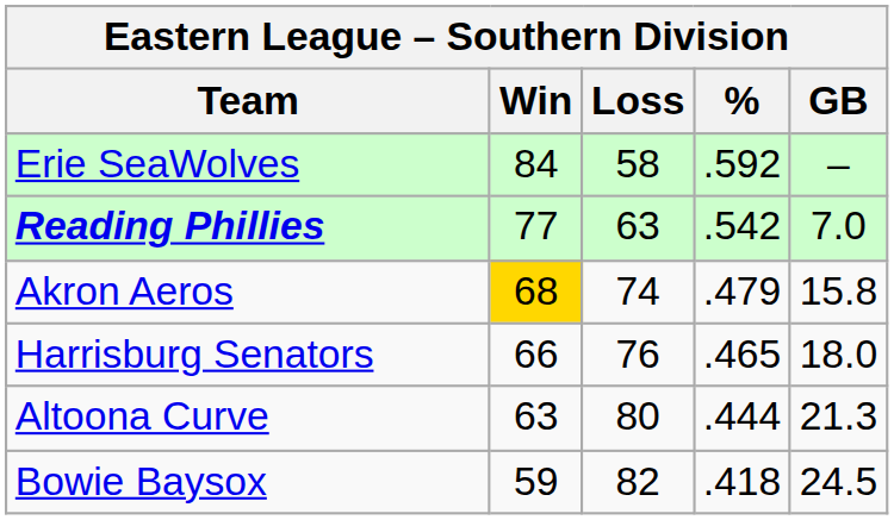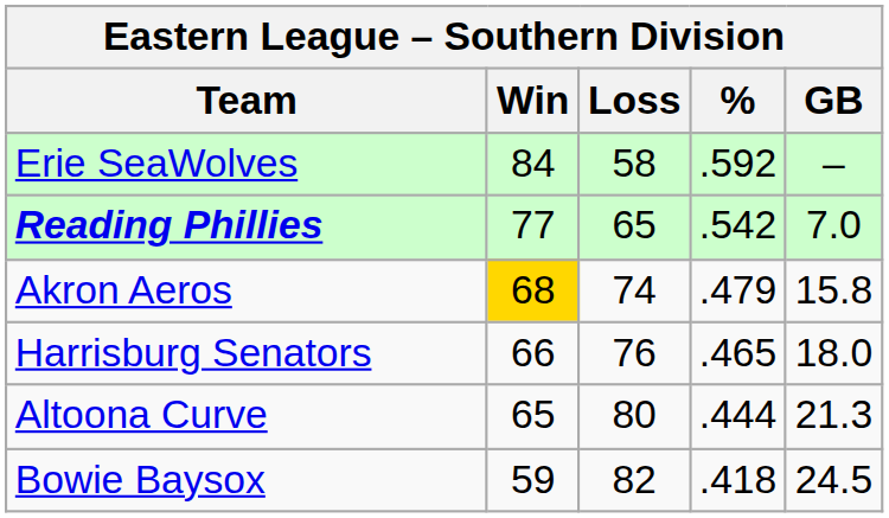Reading Phillies | Loss: 63 -> 65
Altoona Curve | Win: 63 -> 65
